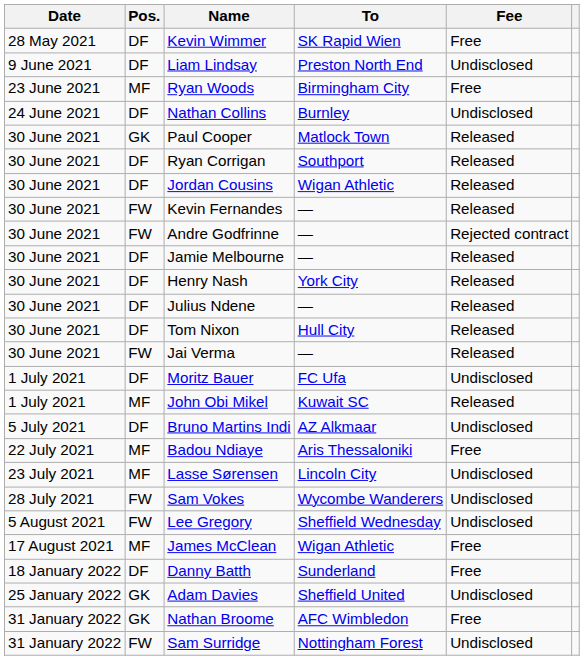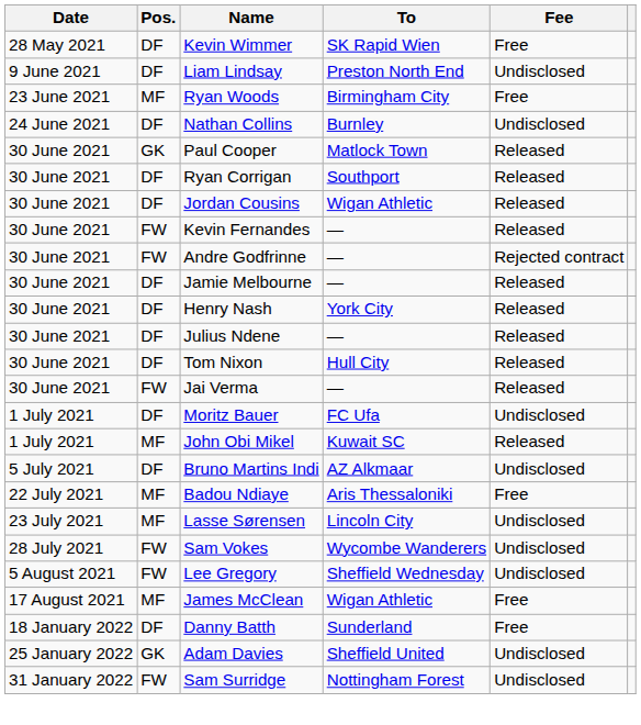- row: 31 January 2022 | GK | Nathan Broome | AFC Wimbledon | Free
